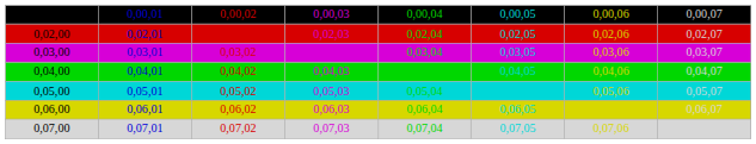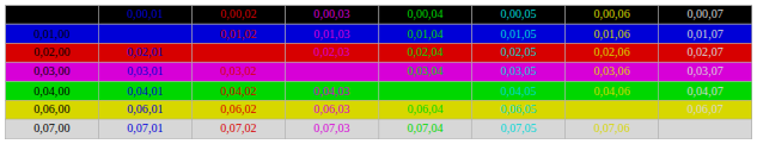+ row: 0,01,00 | 0,01,01 | 0,01,02 | 0,01,03 | 0,01,04 | 0,01,05 | 0,01,06 | 0,01,07
0,03,00 | column 4: bold -> normal
- row: 0,05,00 | 0,05,01 | 0,05,02 | 0,05,03 | 0,05,04 | 0,05,05 | 0,05,06 | 0,05,07
